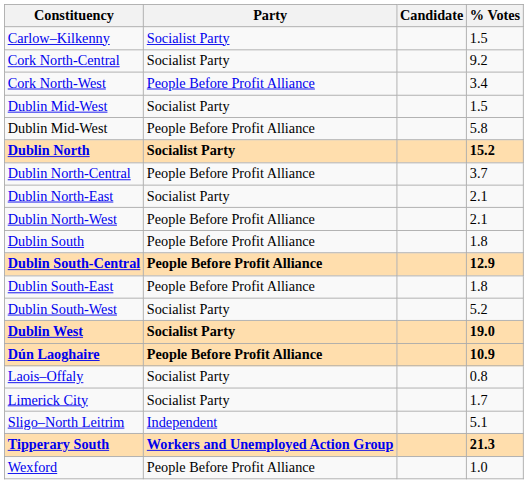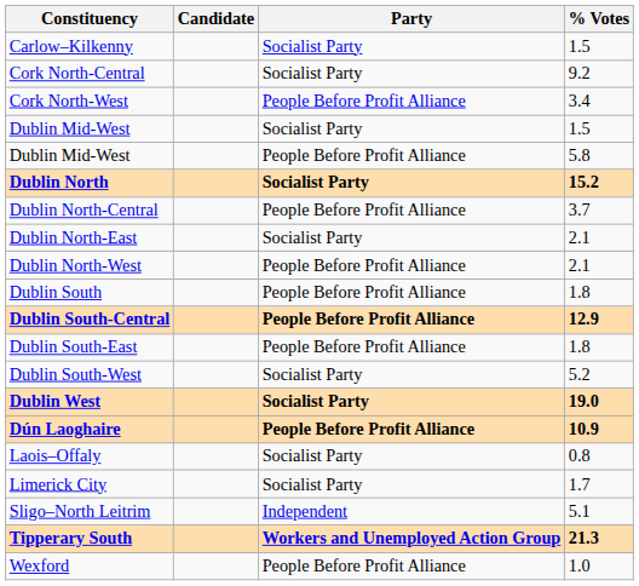columns swapped: Candidate <-> Party
